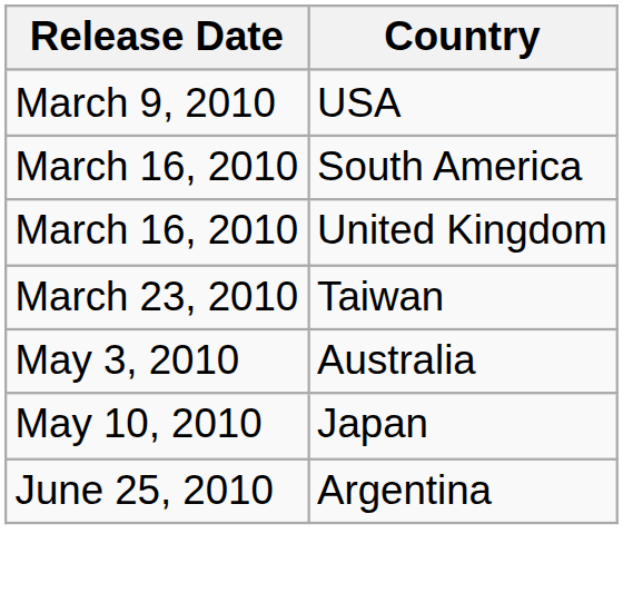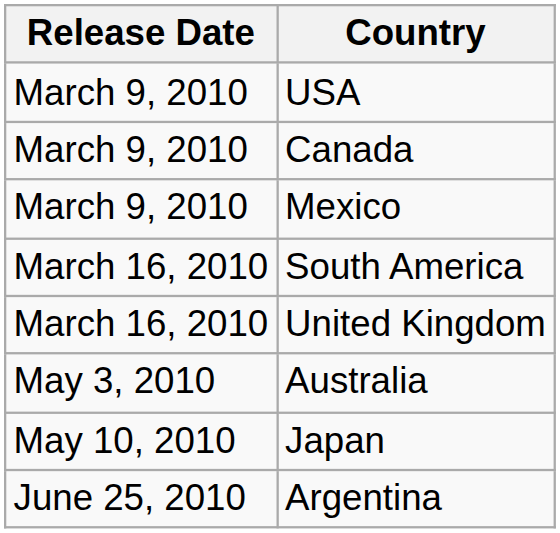+ row: March 9, 2010 | Canada
+ row: March 9, 2010 | Mexico
- row: March 23, 2010 | Taiwan
